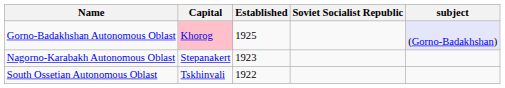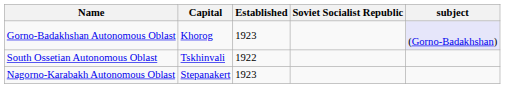Gorno-Badakhshan Autonomous Oblast | Capital: pink background -> no background
Gorno-Badakhshan Autonomous Oblast | Established: 1925 -> 1923
rows swapped: Nagorno-Karabakh Autonomous Oblast <-> South Ossetian Autonomous Oblast
